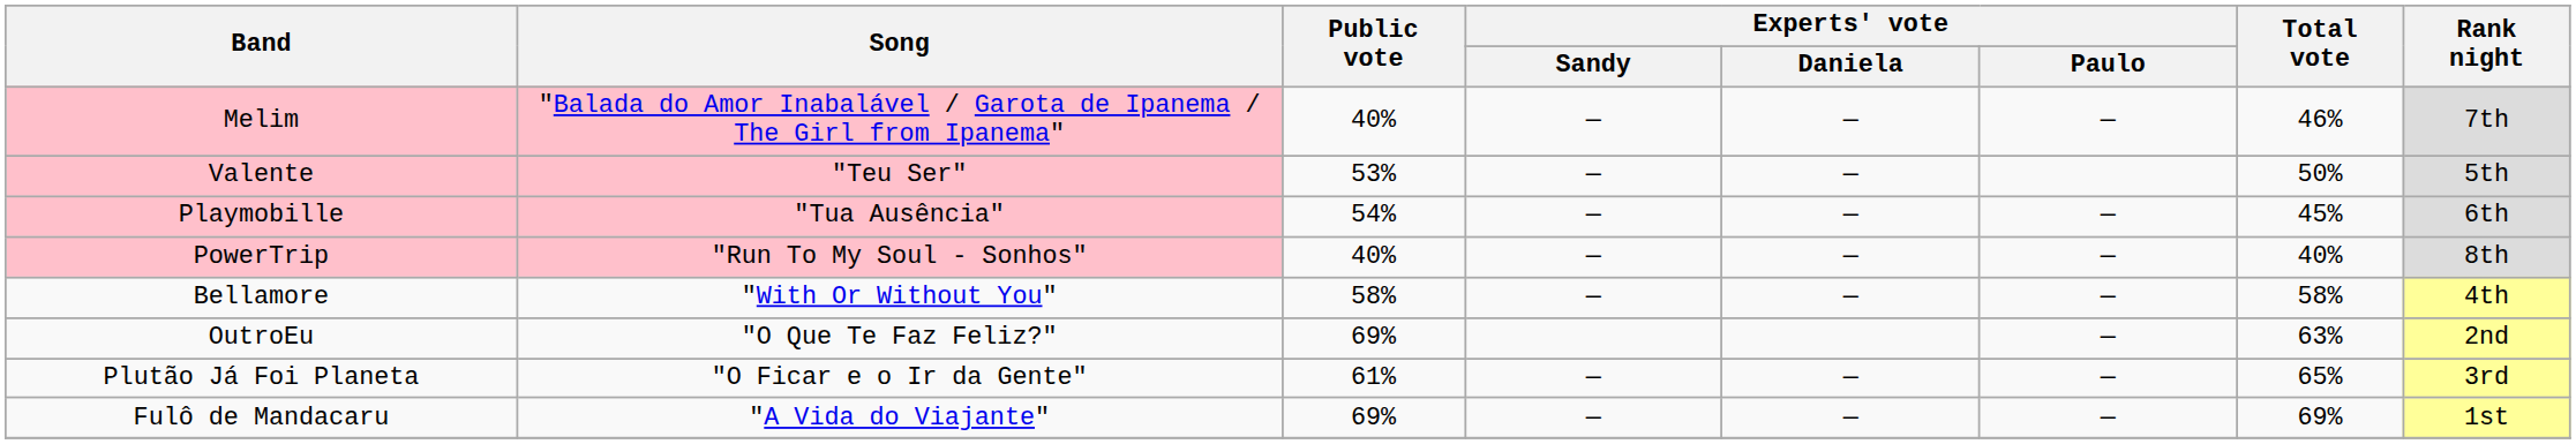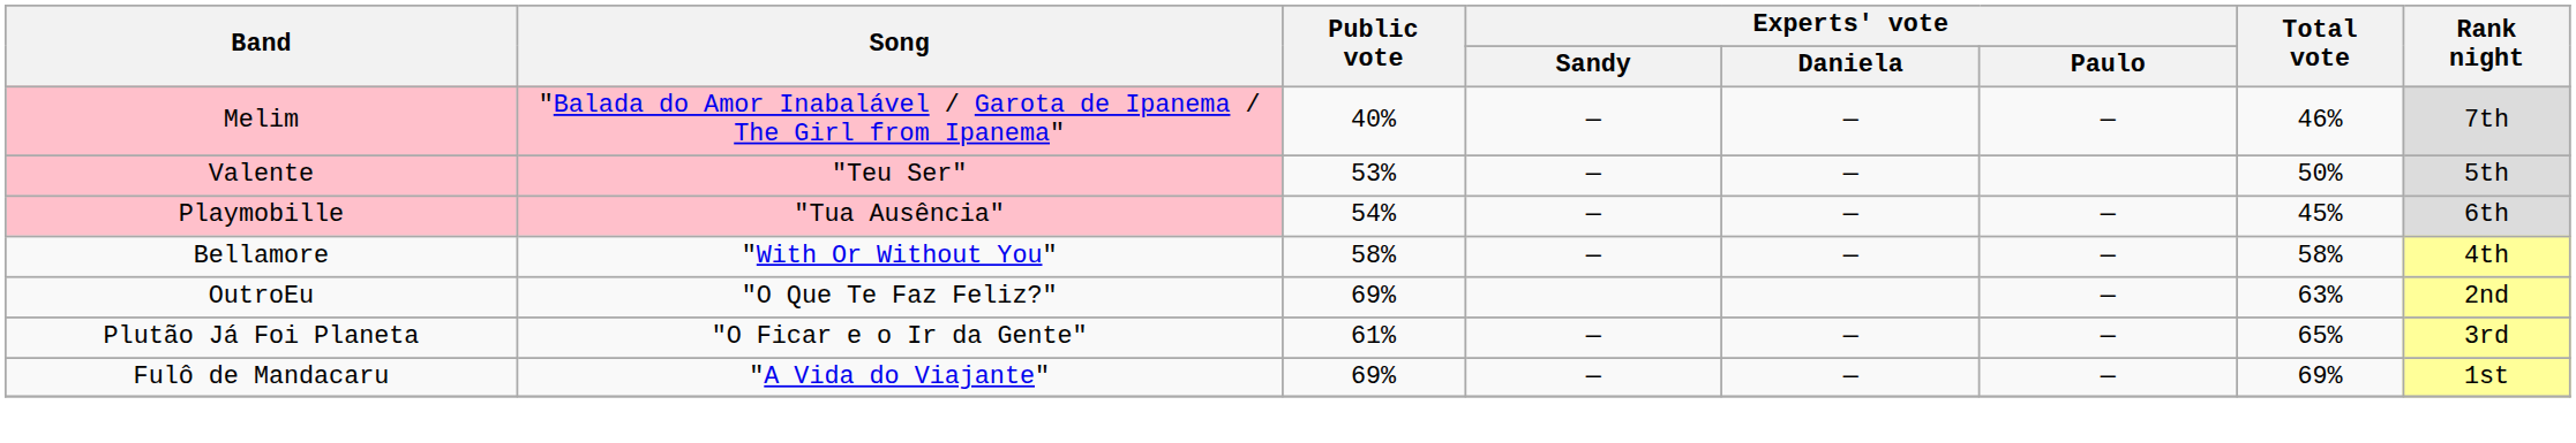- row: PowerTrip | "Run To My Soul - Sonhos" | 40% | — | — | — | 40% | 8th
